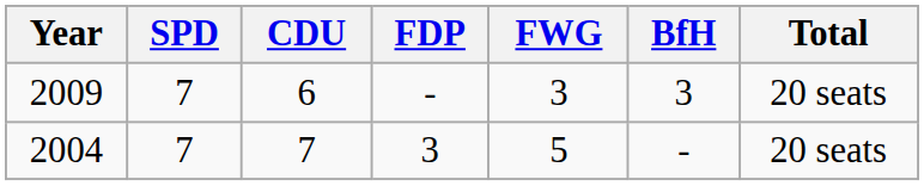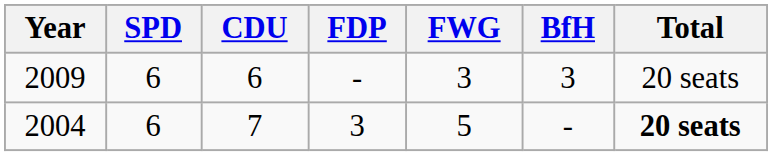2009 | SPD: 7 -> 6
2004 | SPD: 7 -> 6
2004 | Total: normal -> bold
